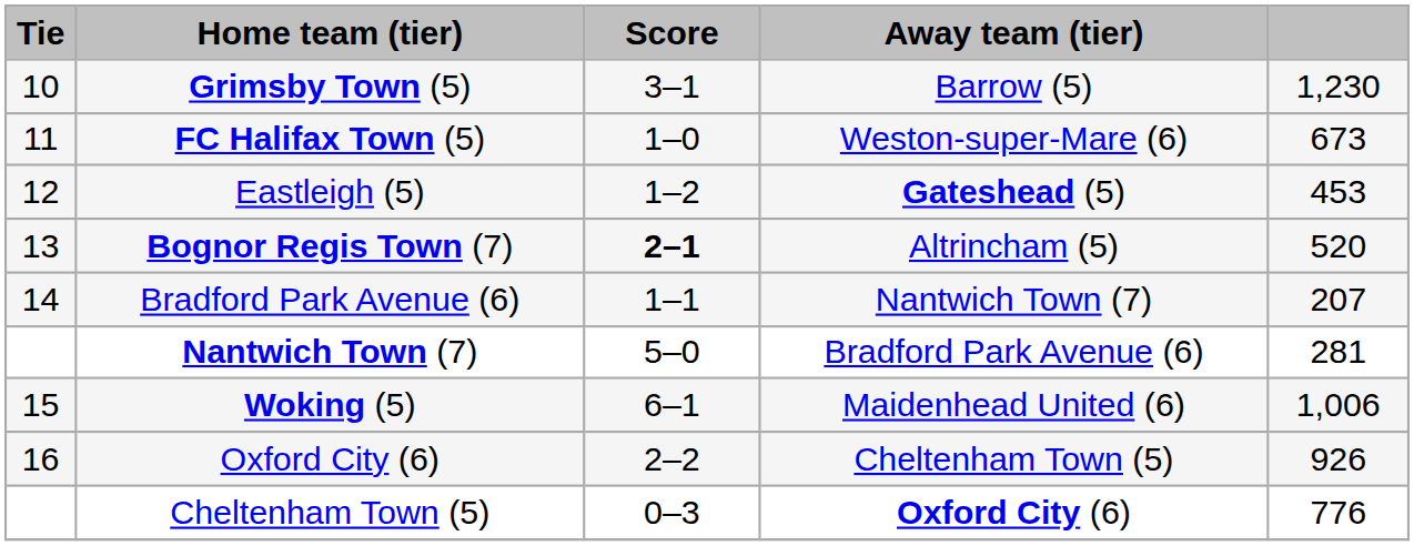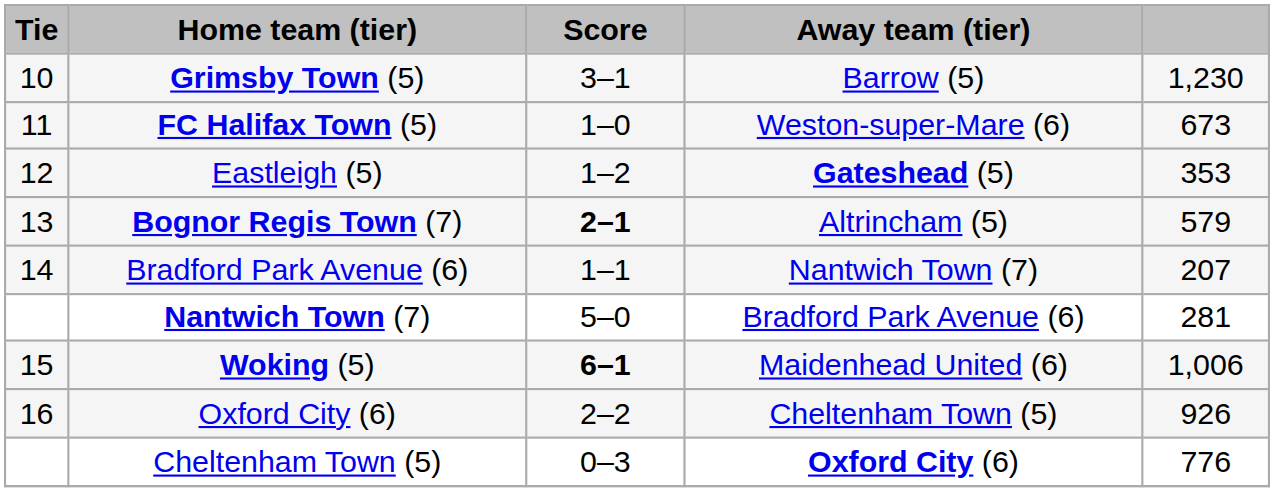Eastleigh (5) | column 5: 453 -> 353
Bognor Regis Town (7) | column 5: 520 -> 579
Woking (5) | Score: normal -> bold
